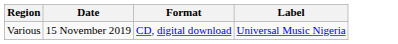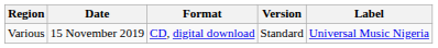+ column: Version | Standard
